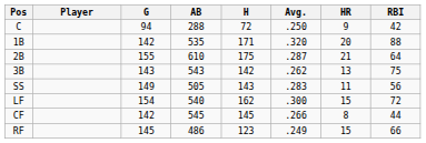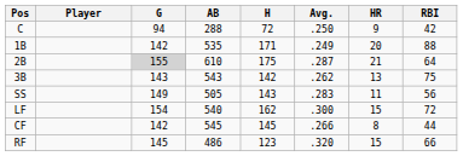1B | Avg.: .320 -> .249
2B | G: no background -> lightgrey background
RF | Avg.: .249 -> .320
